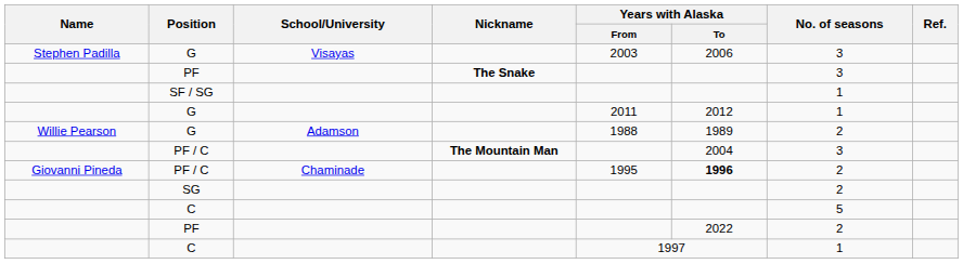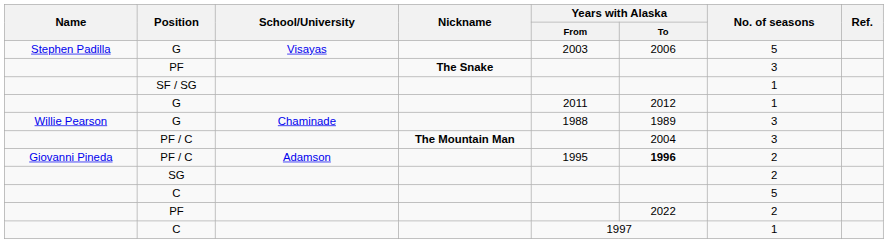Stephen Padilla / G | No. of seasons: 3 -> 5
Willie Pearson / G | School/University: Adamson -> Chaminade
Willie Pearson / G | No. of seasons: 2 -> 3
Giovanni Pineda / PF / C | School/University: Chaminade -> Adamson
